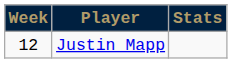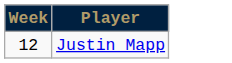- column: Stats
